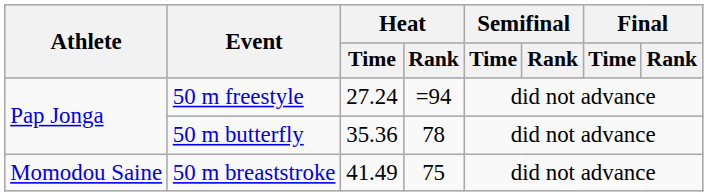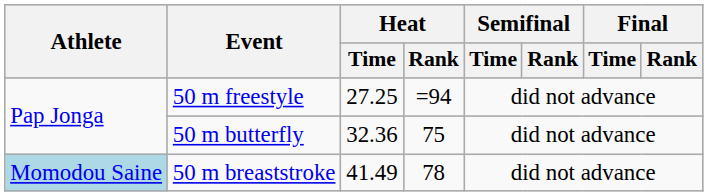50 m freestyle | Heat / Time: 27.24 -> 27.25
50 m butterfly | Heat / Time: 35.36 -> 32.36
50 m butterfly | Heat / Rank: 78 -> 75
50 m breaststroke | Athlete: no background -> lightblue background
50 m breaststroke | Heat / Rank: 75 -> 78
